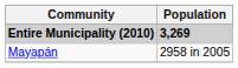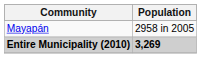rows swapped: Entire Municipality (2010) <-> Mayapán
